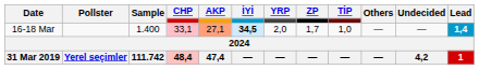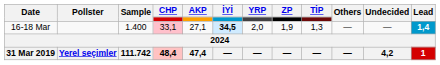16-18 Mar | AKP: lightsalmon background -> no background
16-18 Mar | ZP: 1,7 -> 1,9
16-18 Mar | TİP: 1,0 -> 1,3
